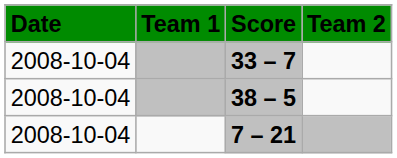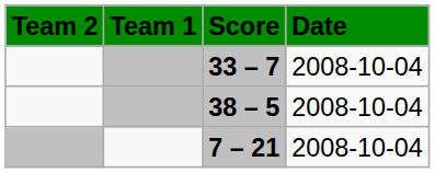columns swapped: Date <-> Team 2
